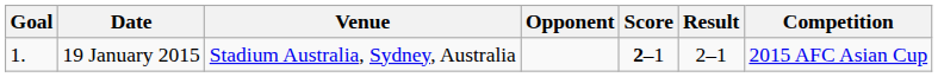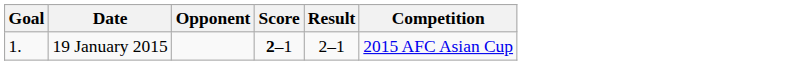- column: Venue | Stadium Australia, Sydney, Australia
